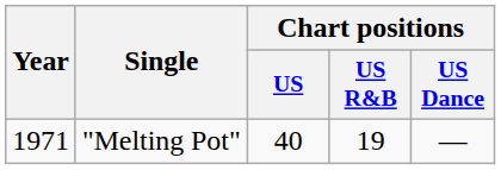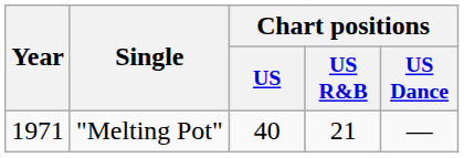"Melting Pot" | Chart positions / US R&B: 19 -> 21
